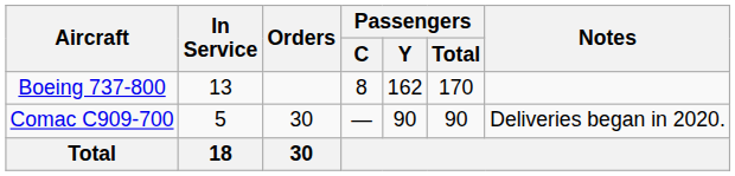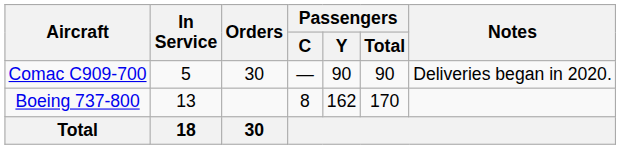rows swapped: Boeing 737-800 <-> Comac C909-700
